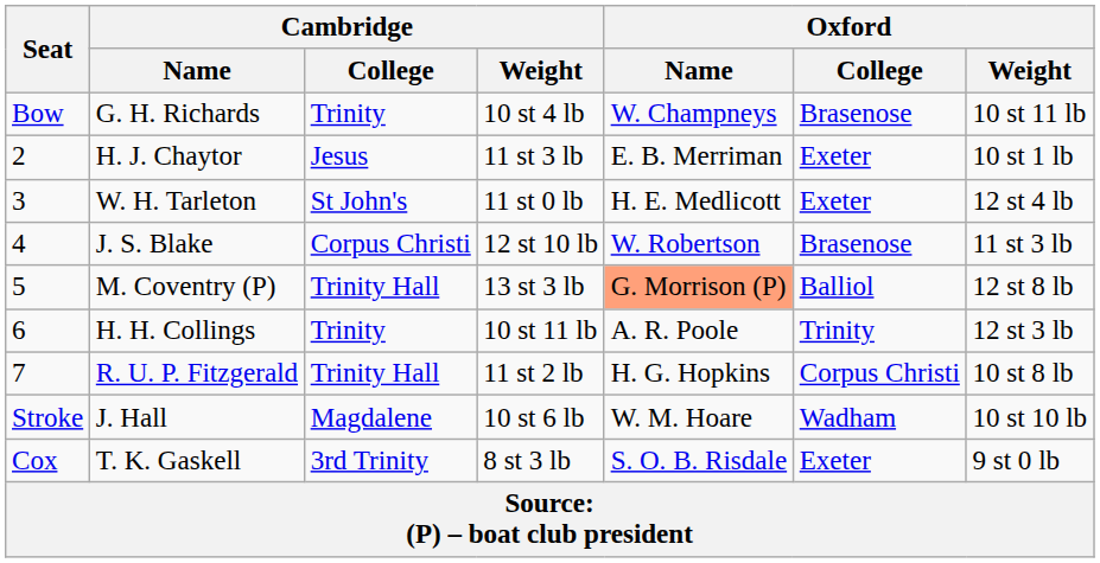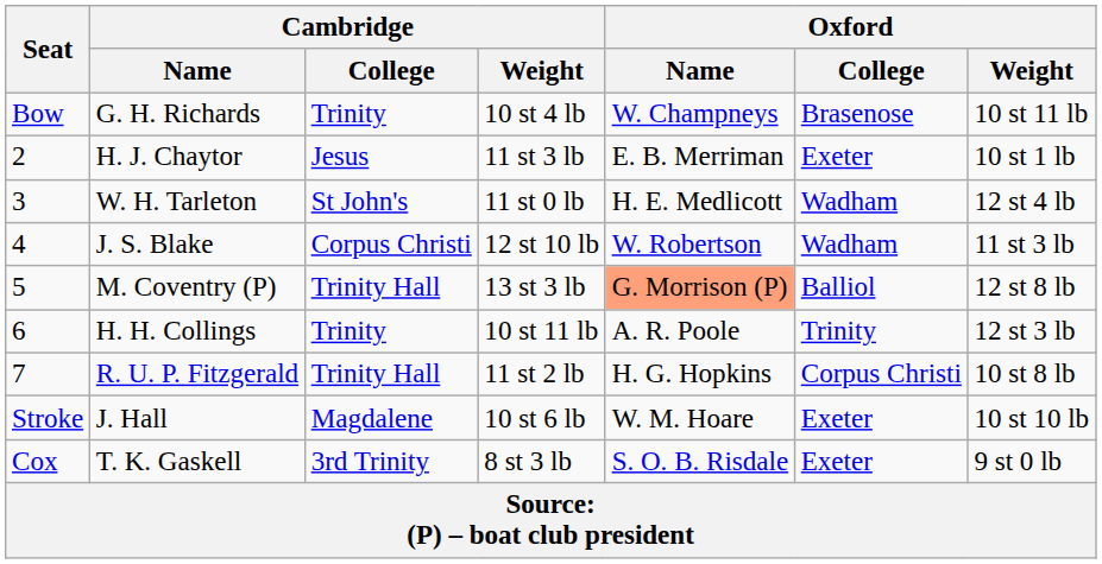W. H. Tarleton | Oxford / College: Exeter -> Wadham
J. S. Blake | Oxford / College: Brasenose -> Wadham
J. Hall | Oxford / College: Wadham -> Exeter
